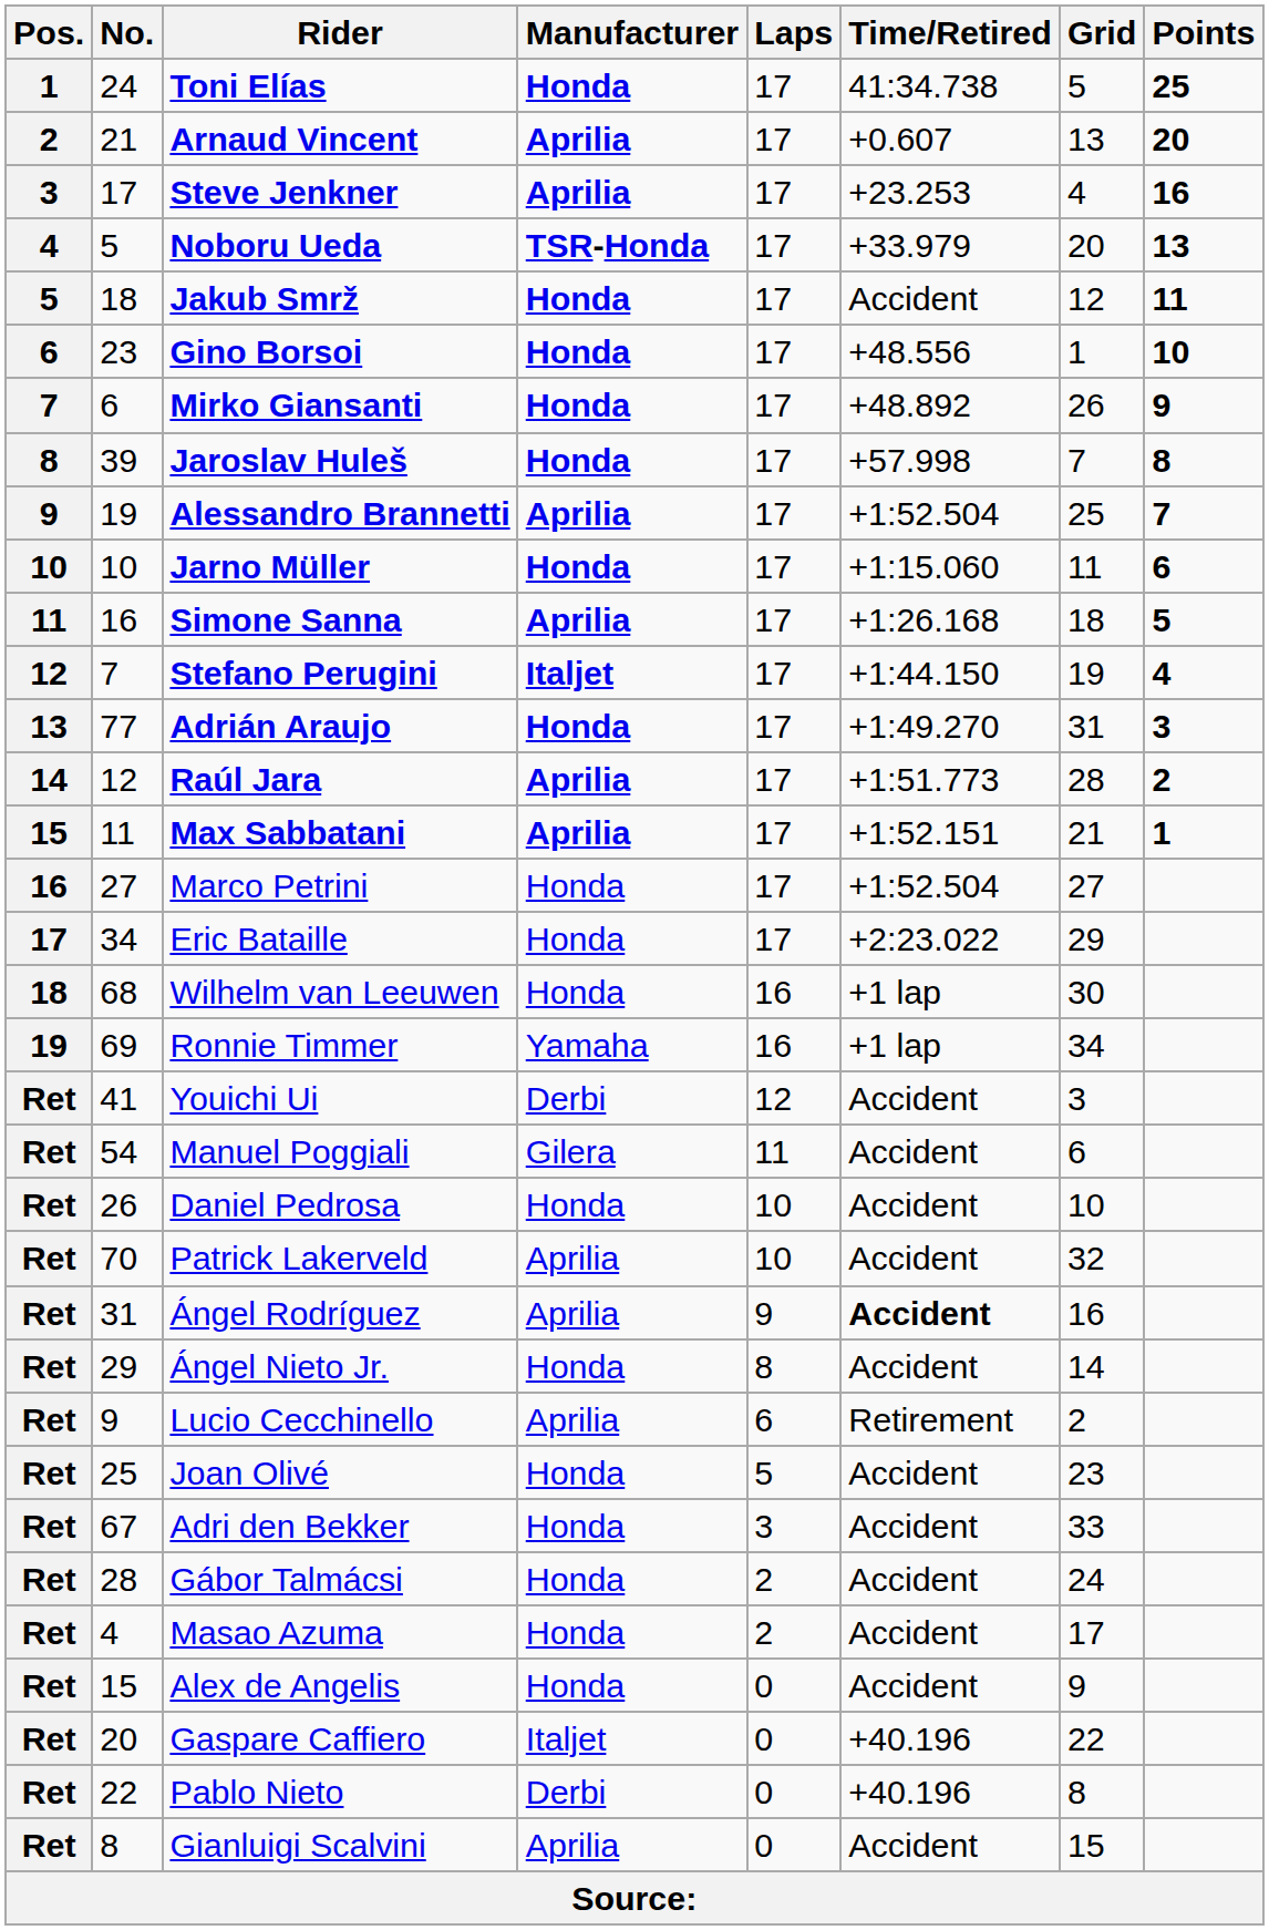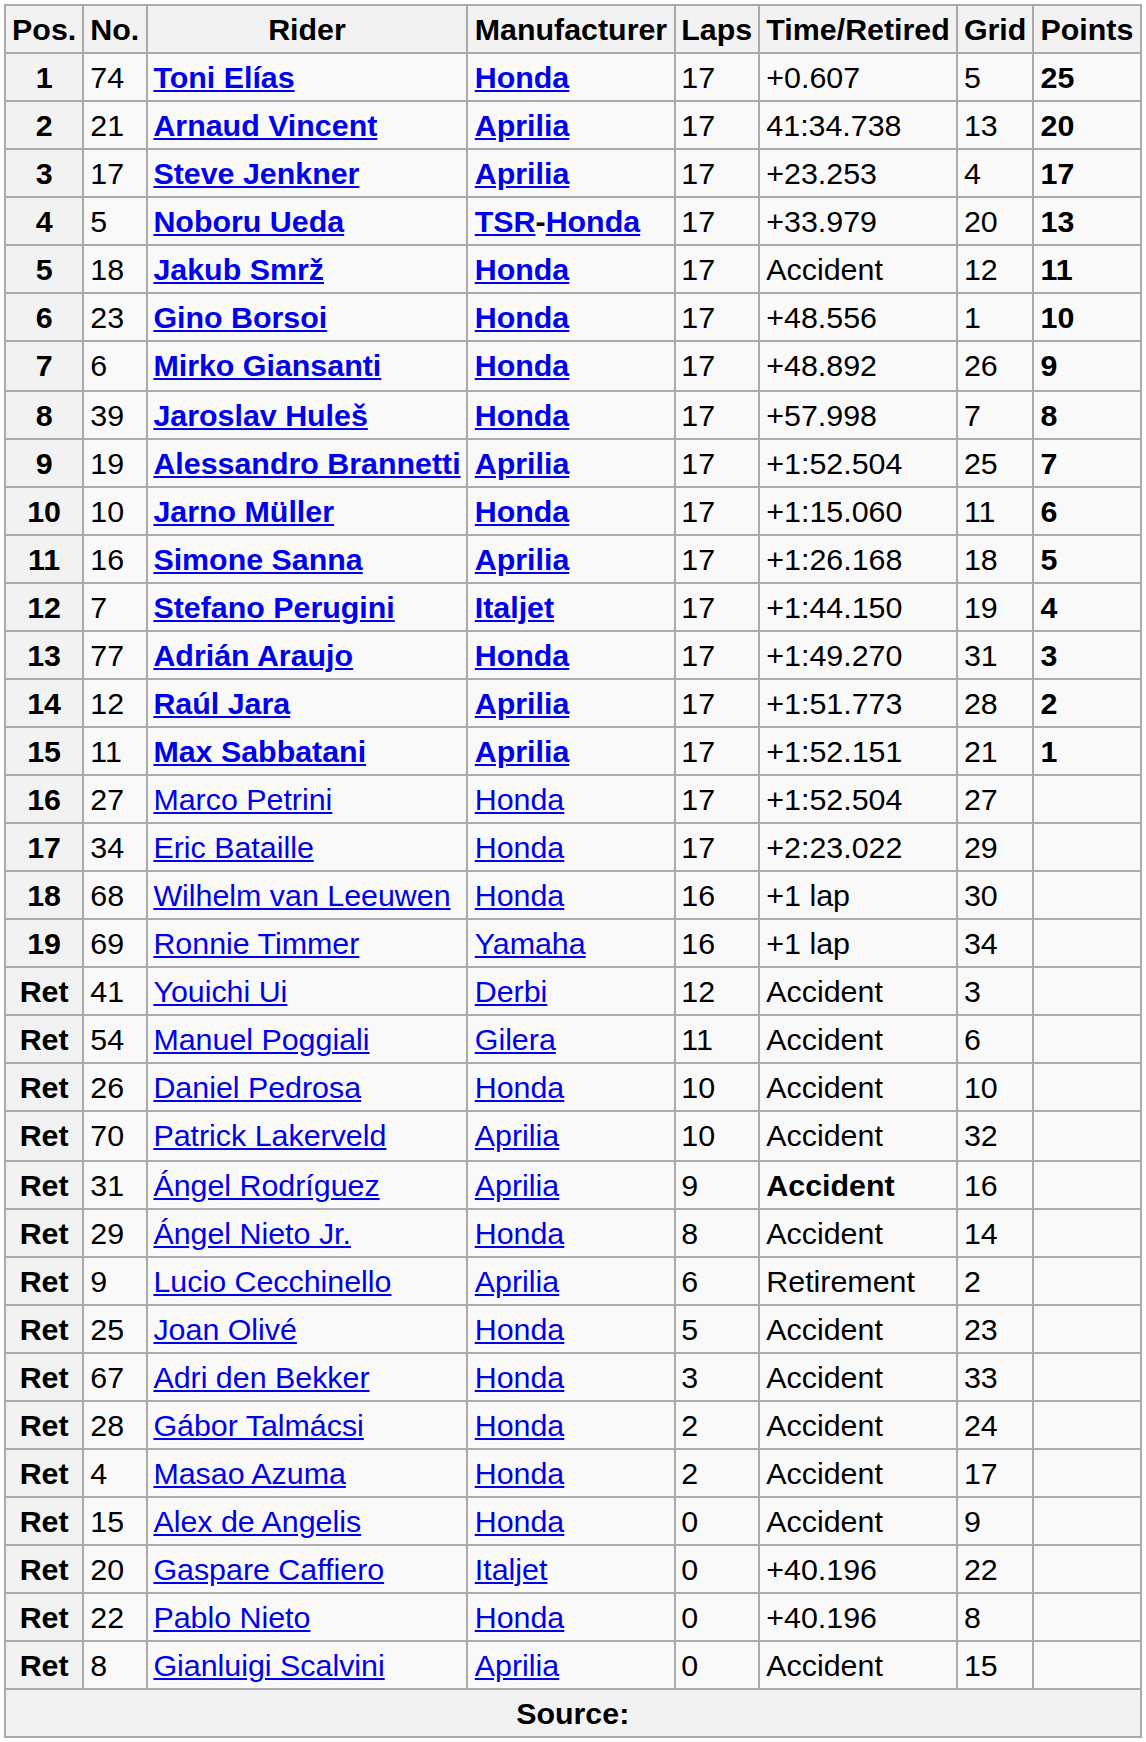Toni Elías | No.: 24 -> 74
Toni Elías | Time/Retired: 41:34.738 -> +0.607
Arnaud Vincent | Time/Retired: +0.607 -> 41:34.738
Steve Jenkner | Points: 16 -> 17
Pablo Nieto | Manufacturer: Derbi -> Honda
